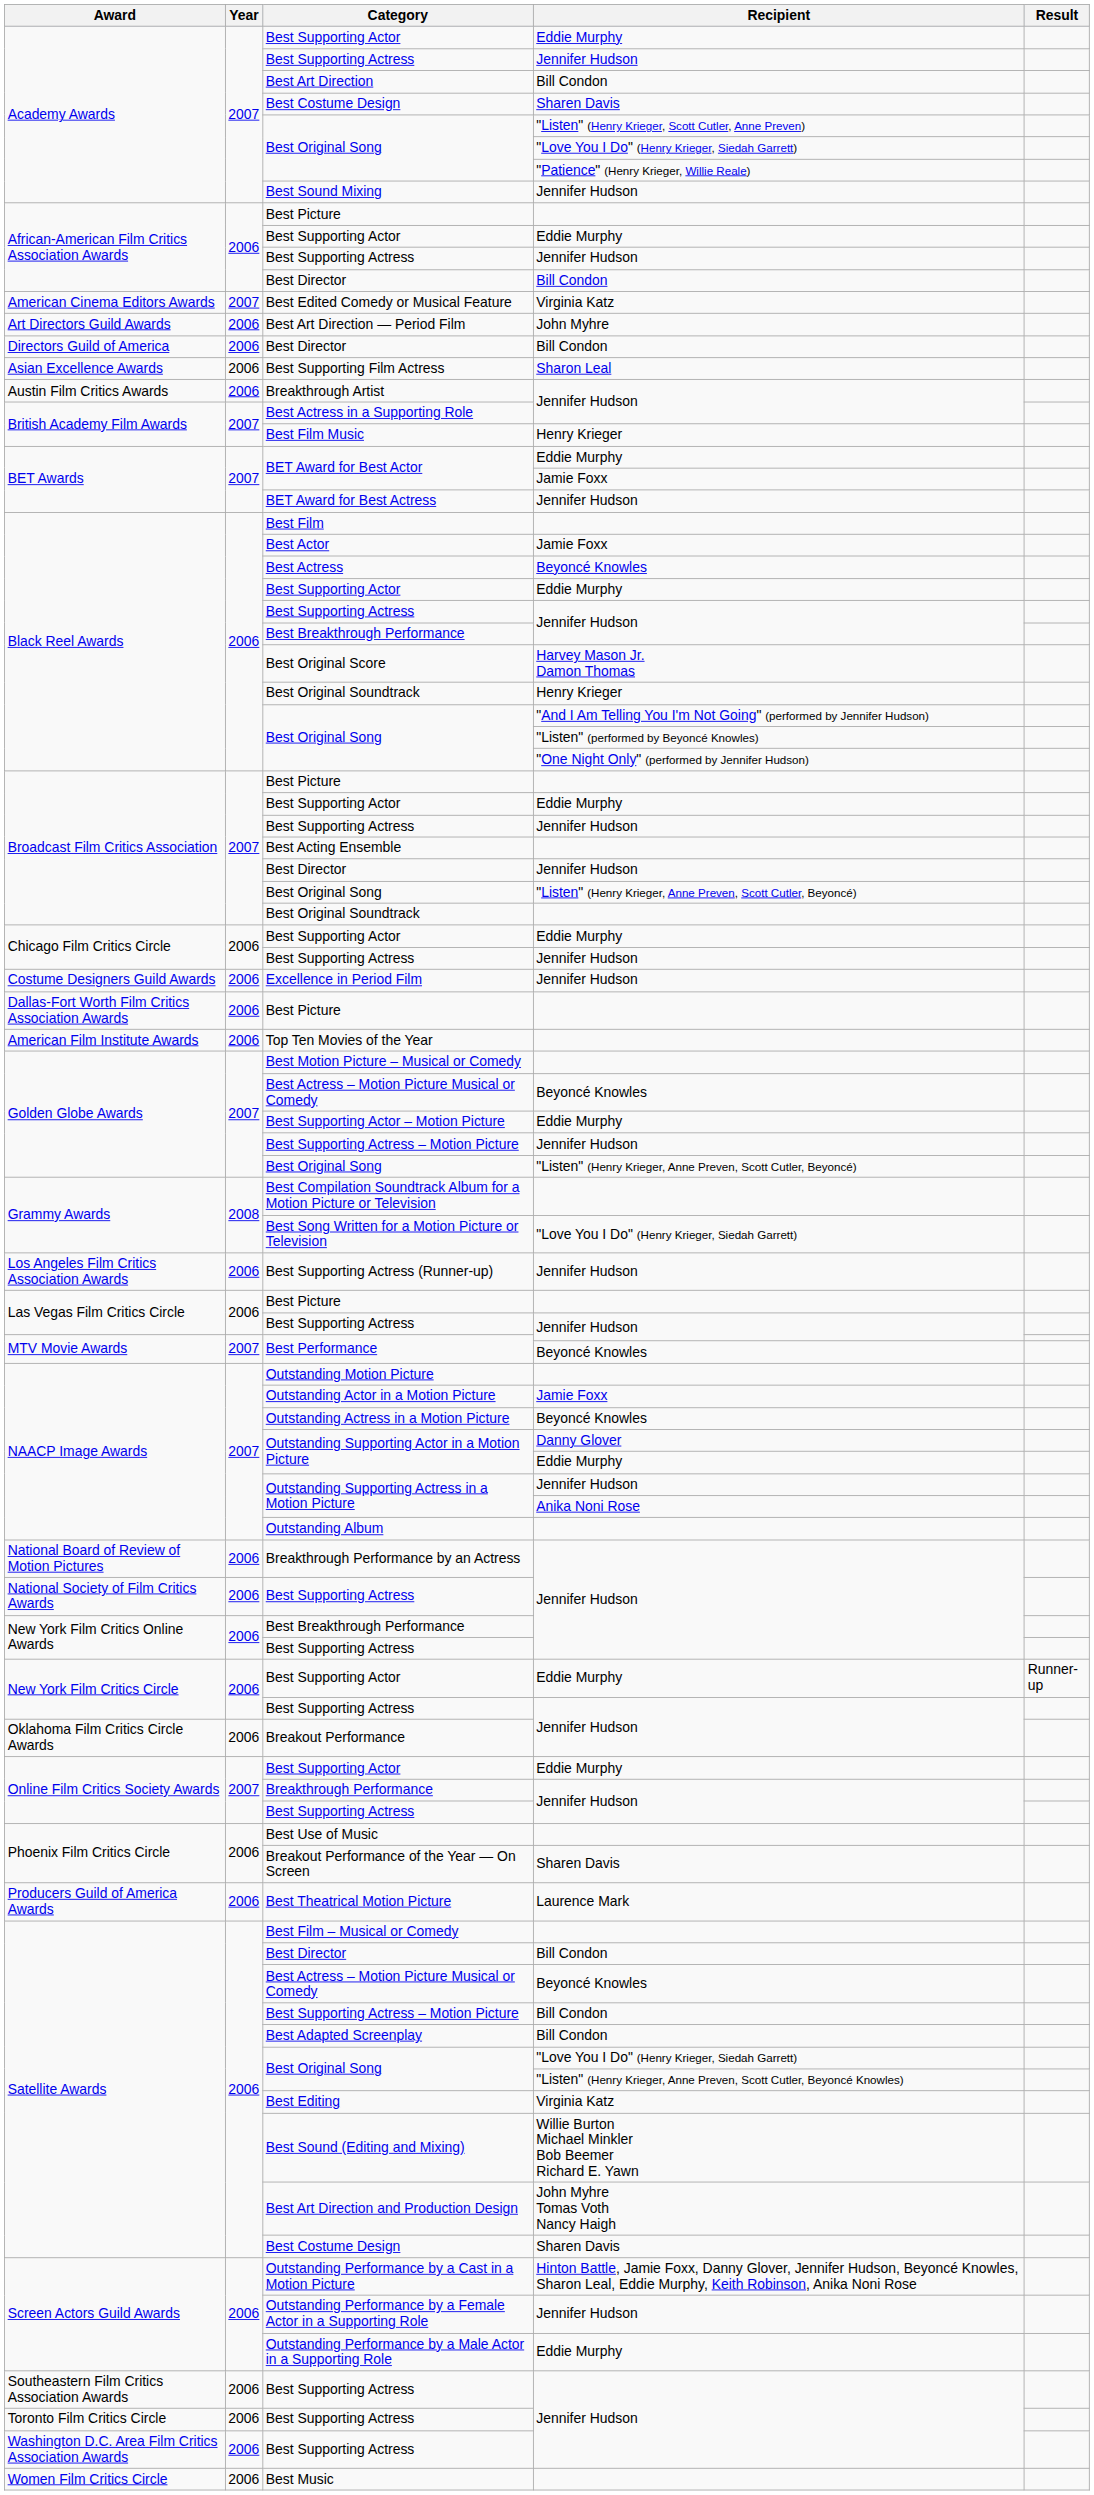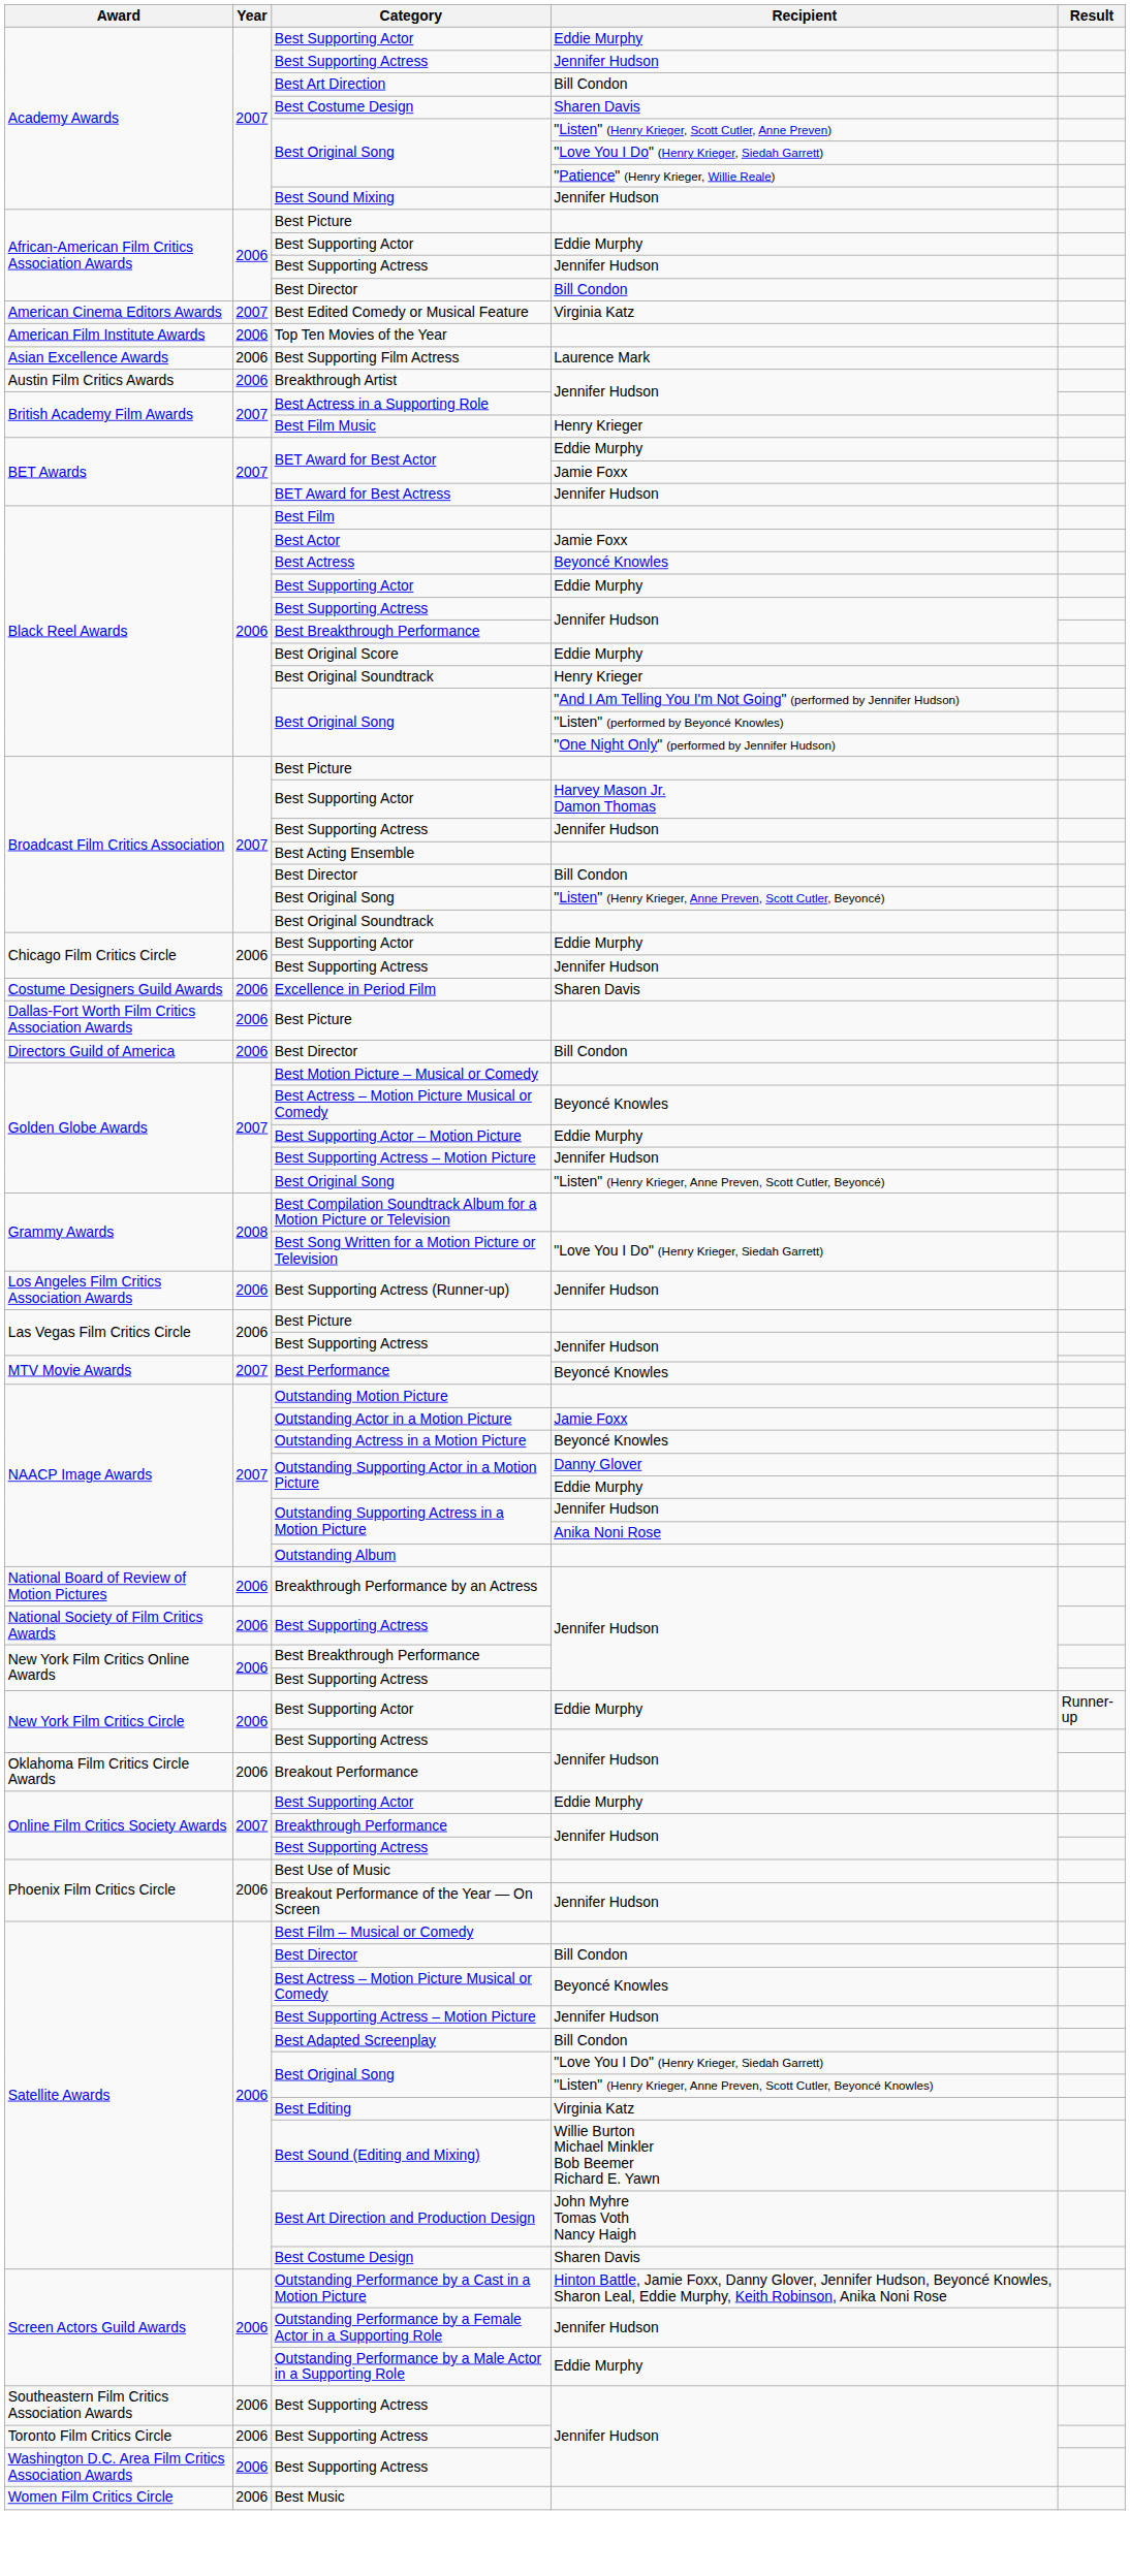- row: Art Directors Guild Awards | 2006 | Best Art Direction — Period Film | John Myhre
rows swapped: Top Ten Movies of the Year <-> Directors Guild of America / Best Director
Best Supporting Film Actress | Recipient: Sharon Leal -> Laurence Mark
Best Original Score | Recipient: Harvey Mason Jr. Damon Thomas -> Eddie Murphy
Broadcast Film Critics Association / Best Supporting Actor | Recipient: Eddie Murphy -> Harvey Mason Jr. Damon Thomas
Broadcast Film Critics Association / Best Director | Recipient: Jennifer Hudson -> Bill Condon
Excellence in Period Film | Recipient: Jennifer Hudson -> Sharen Davis
Breakout Performance of the Year — On Screen | Recipient: Sharen Davis -> Jennifer Hudson
- row: Producers Guild of America Awards | 2006 | Best Theatrical Motion Picture | Laurence Mark
Satellite Awards / Best Supporting Actress – Motion Picture | Recipient: Bill Condon -> Jennifer Hudson
